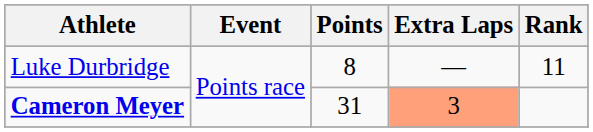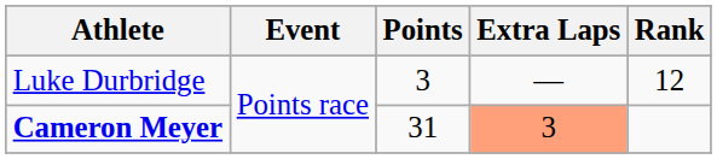Luke Durbridge | Points: 8 -> 3
Luke Durbridge | Rank: 11 -> 12
